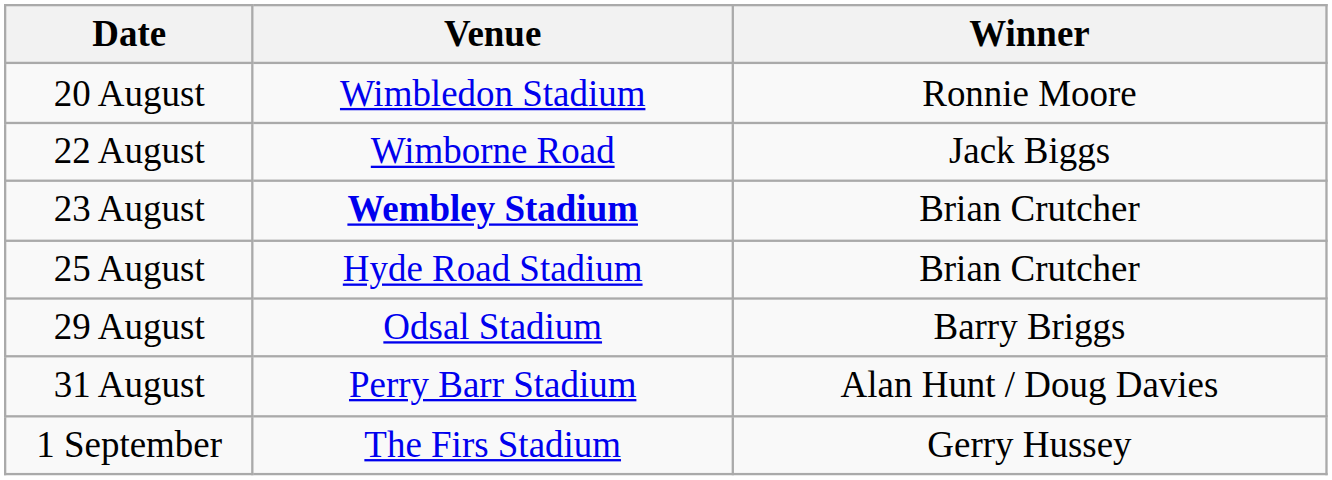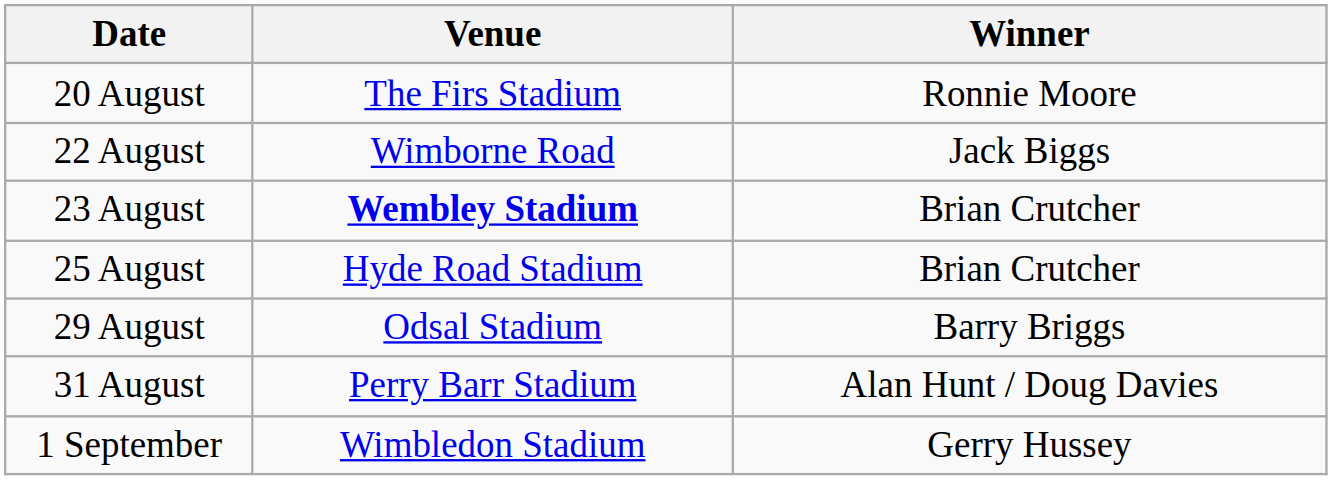20 August | Venue: Wimbledon Stadium -> The Firs Stadium
1 September | Venue: The Firs Stadium -> Wimbledon Stadium
